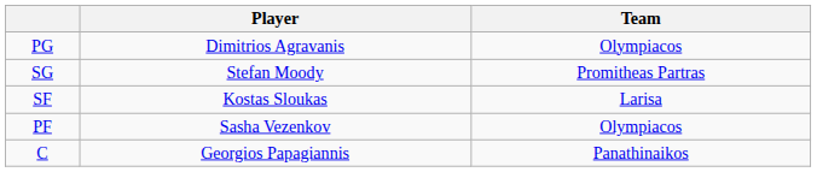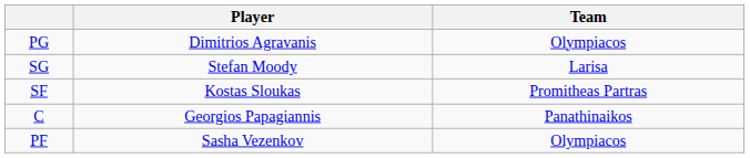SG | Team: Promitheas Partras -> Larisa
SF | Team: Larisa -> Promitheas Partras
rows swapped: PF <-> C
